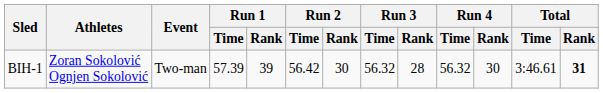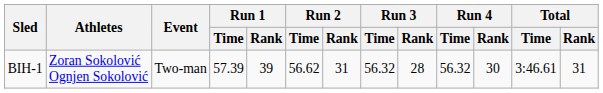BIH-1 | Run 2 / Time: 56.42 -> 56.62
BIH-1 | Run 2 / Rank: 30 -> 31
BIH-1 | Total / Rank: bold -> normal
